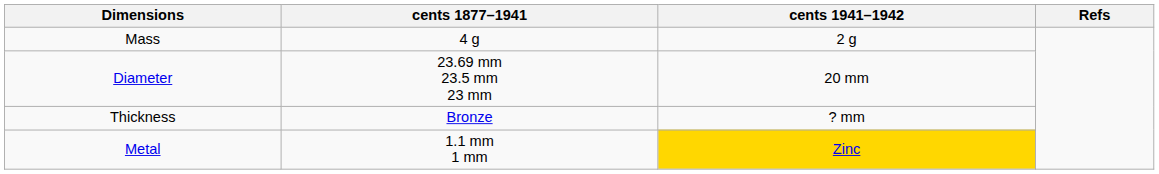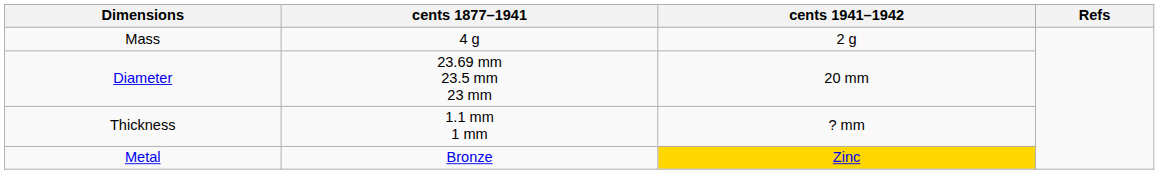Thickness | cents 1877–1941: Bronze -> 1.1 mm 1 mm
Metal | cents 1877–1941: 1.1 mm 1 mm -> Bronze
